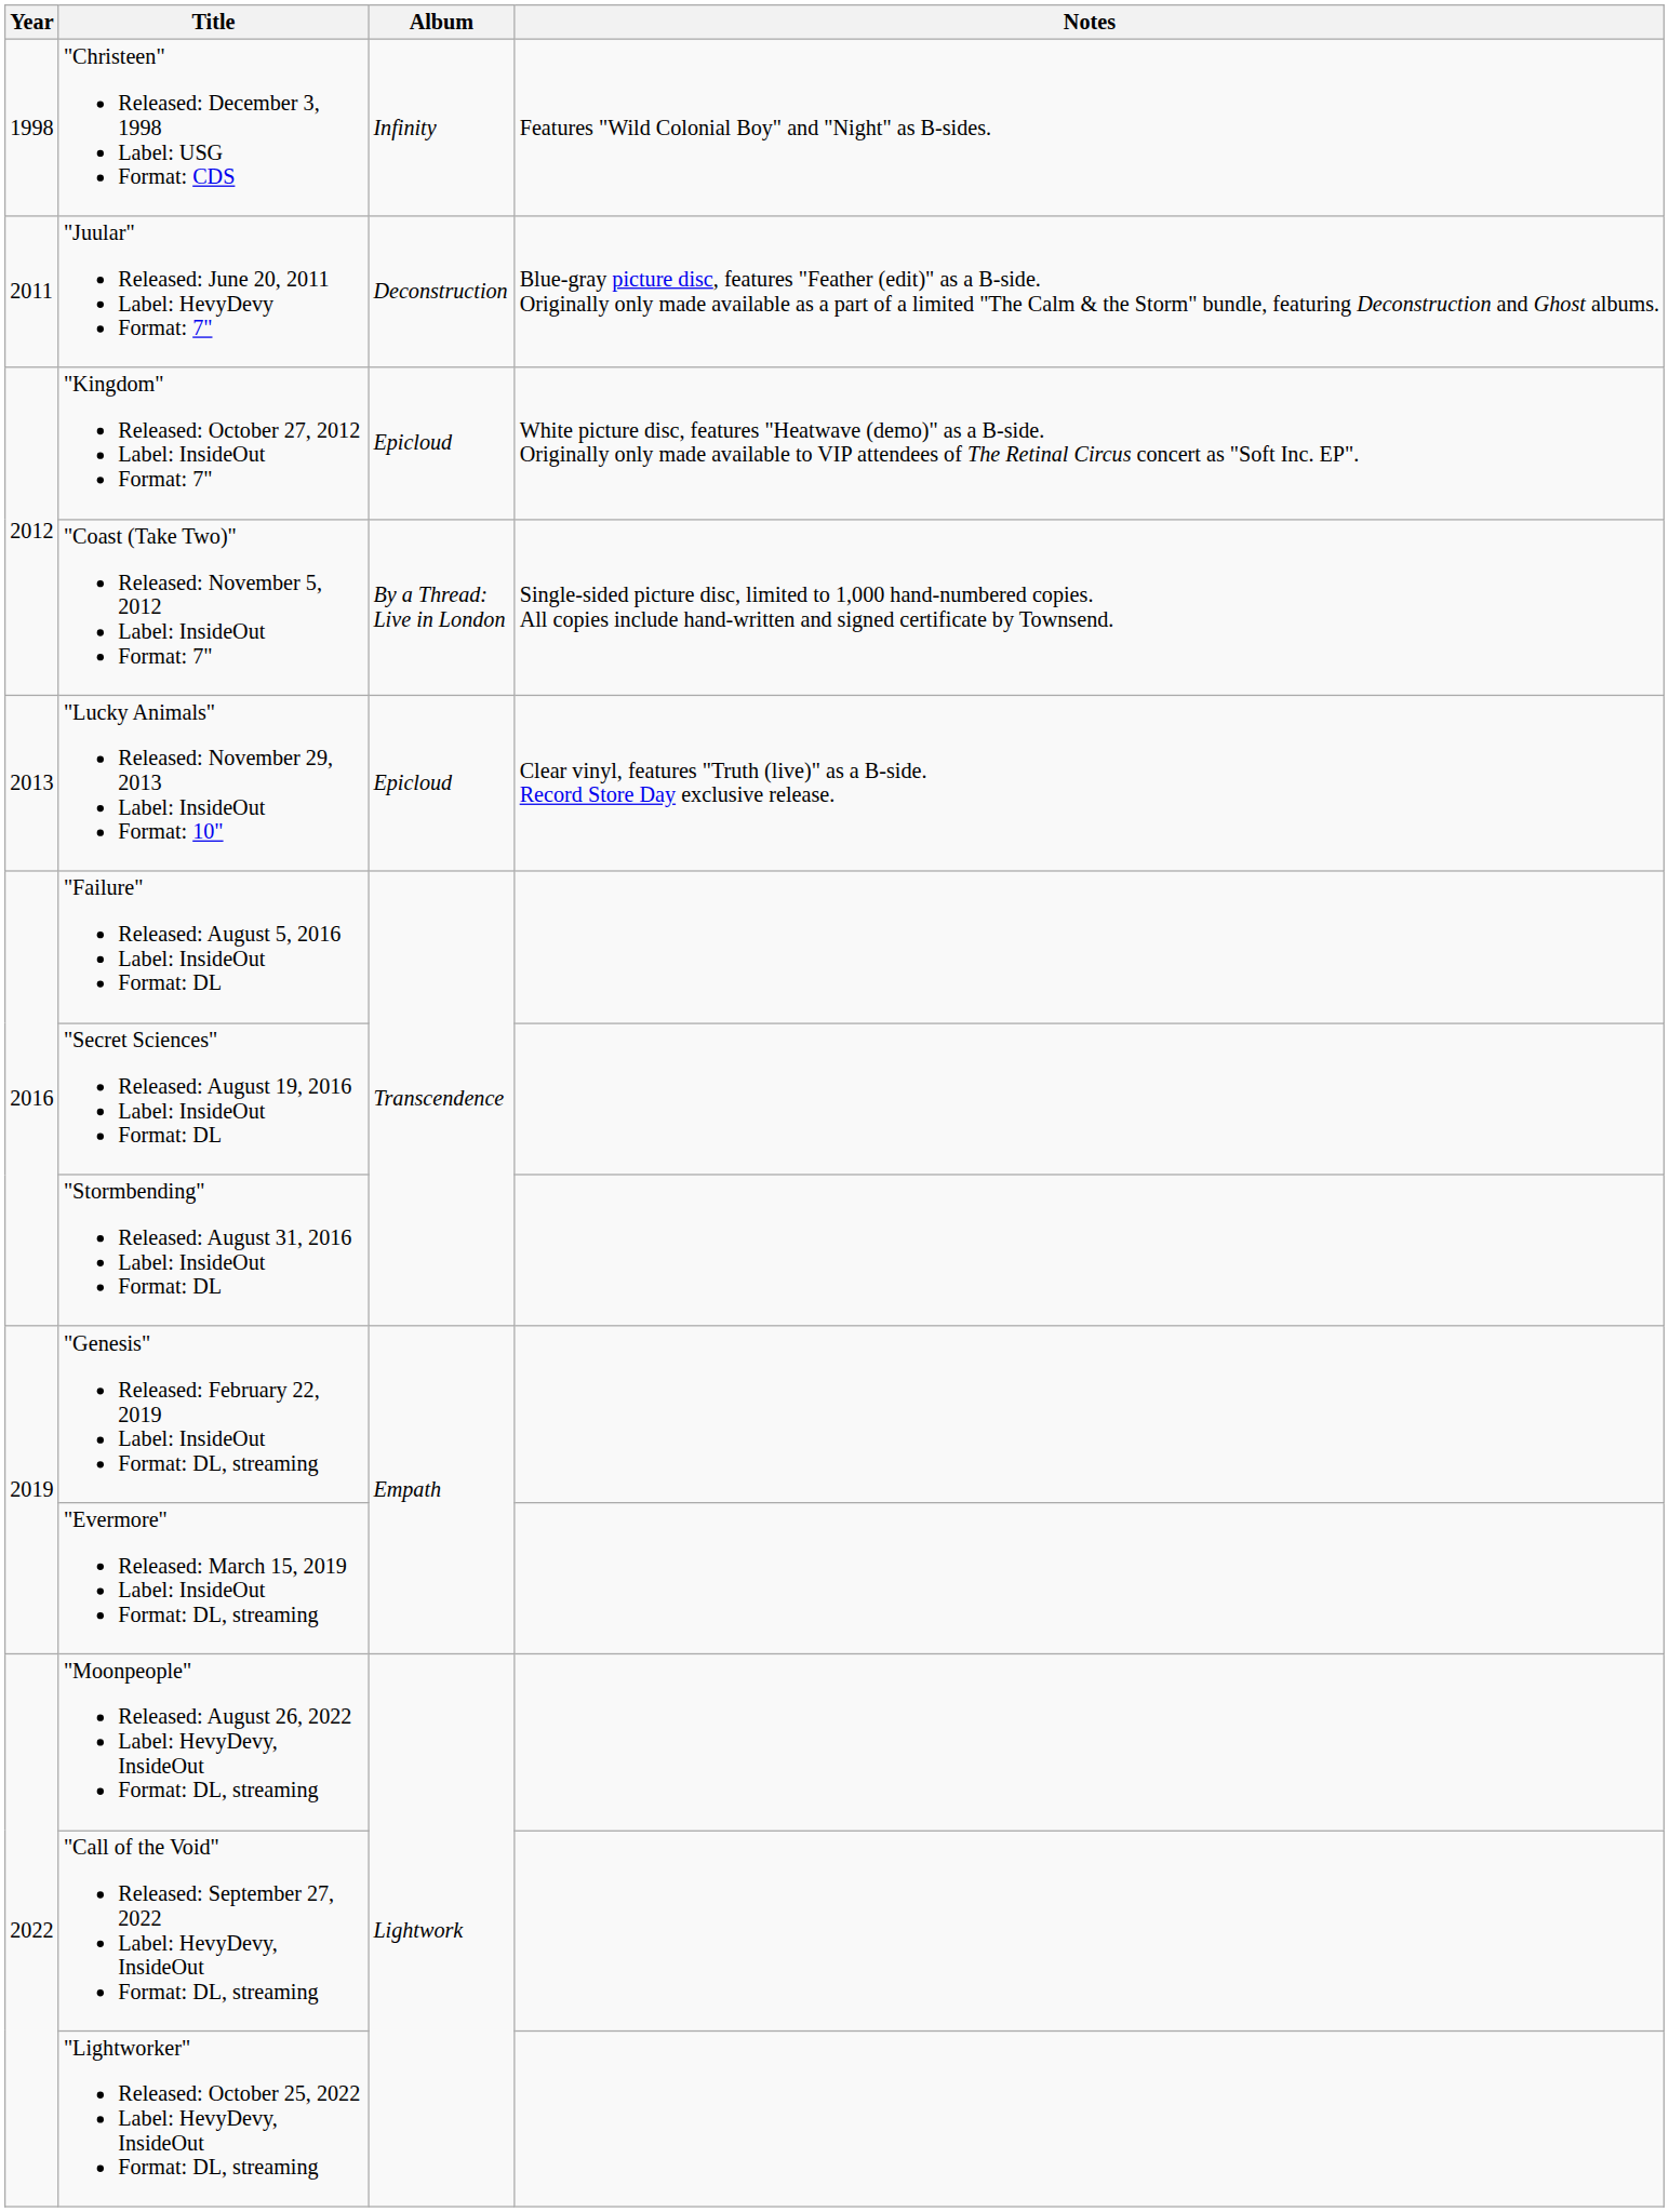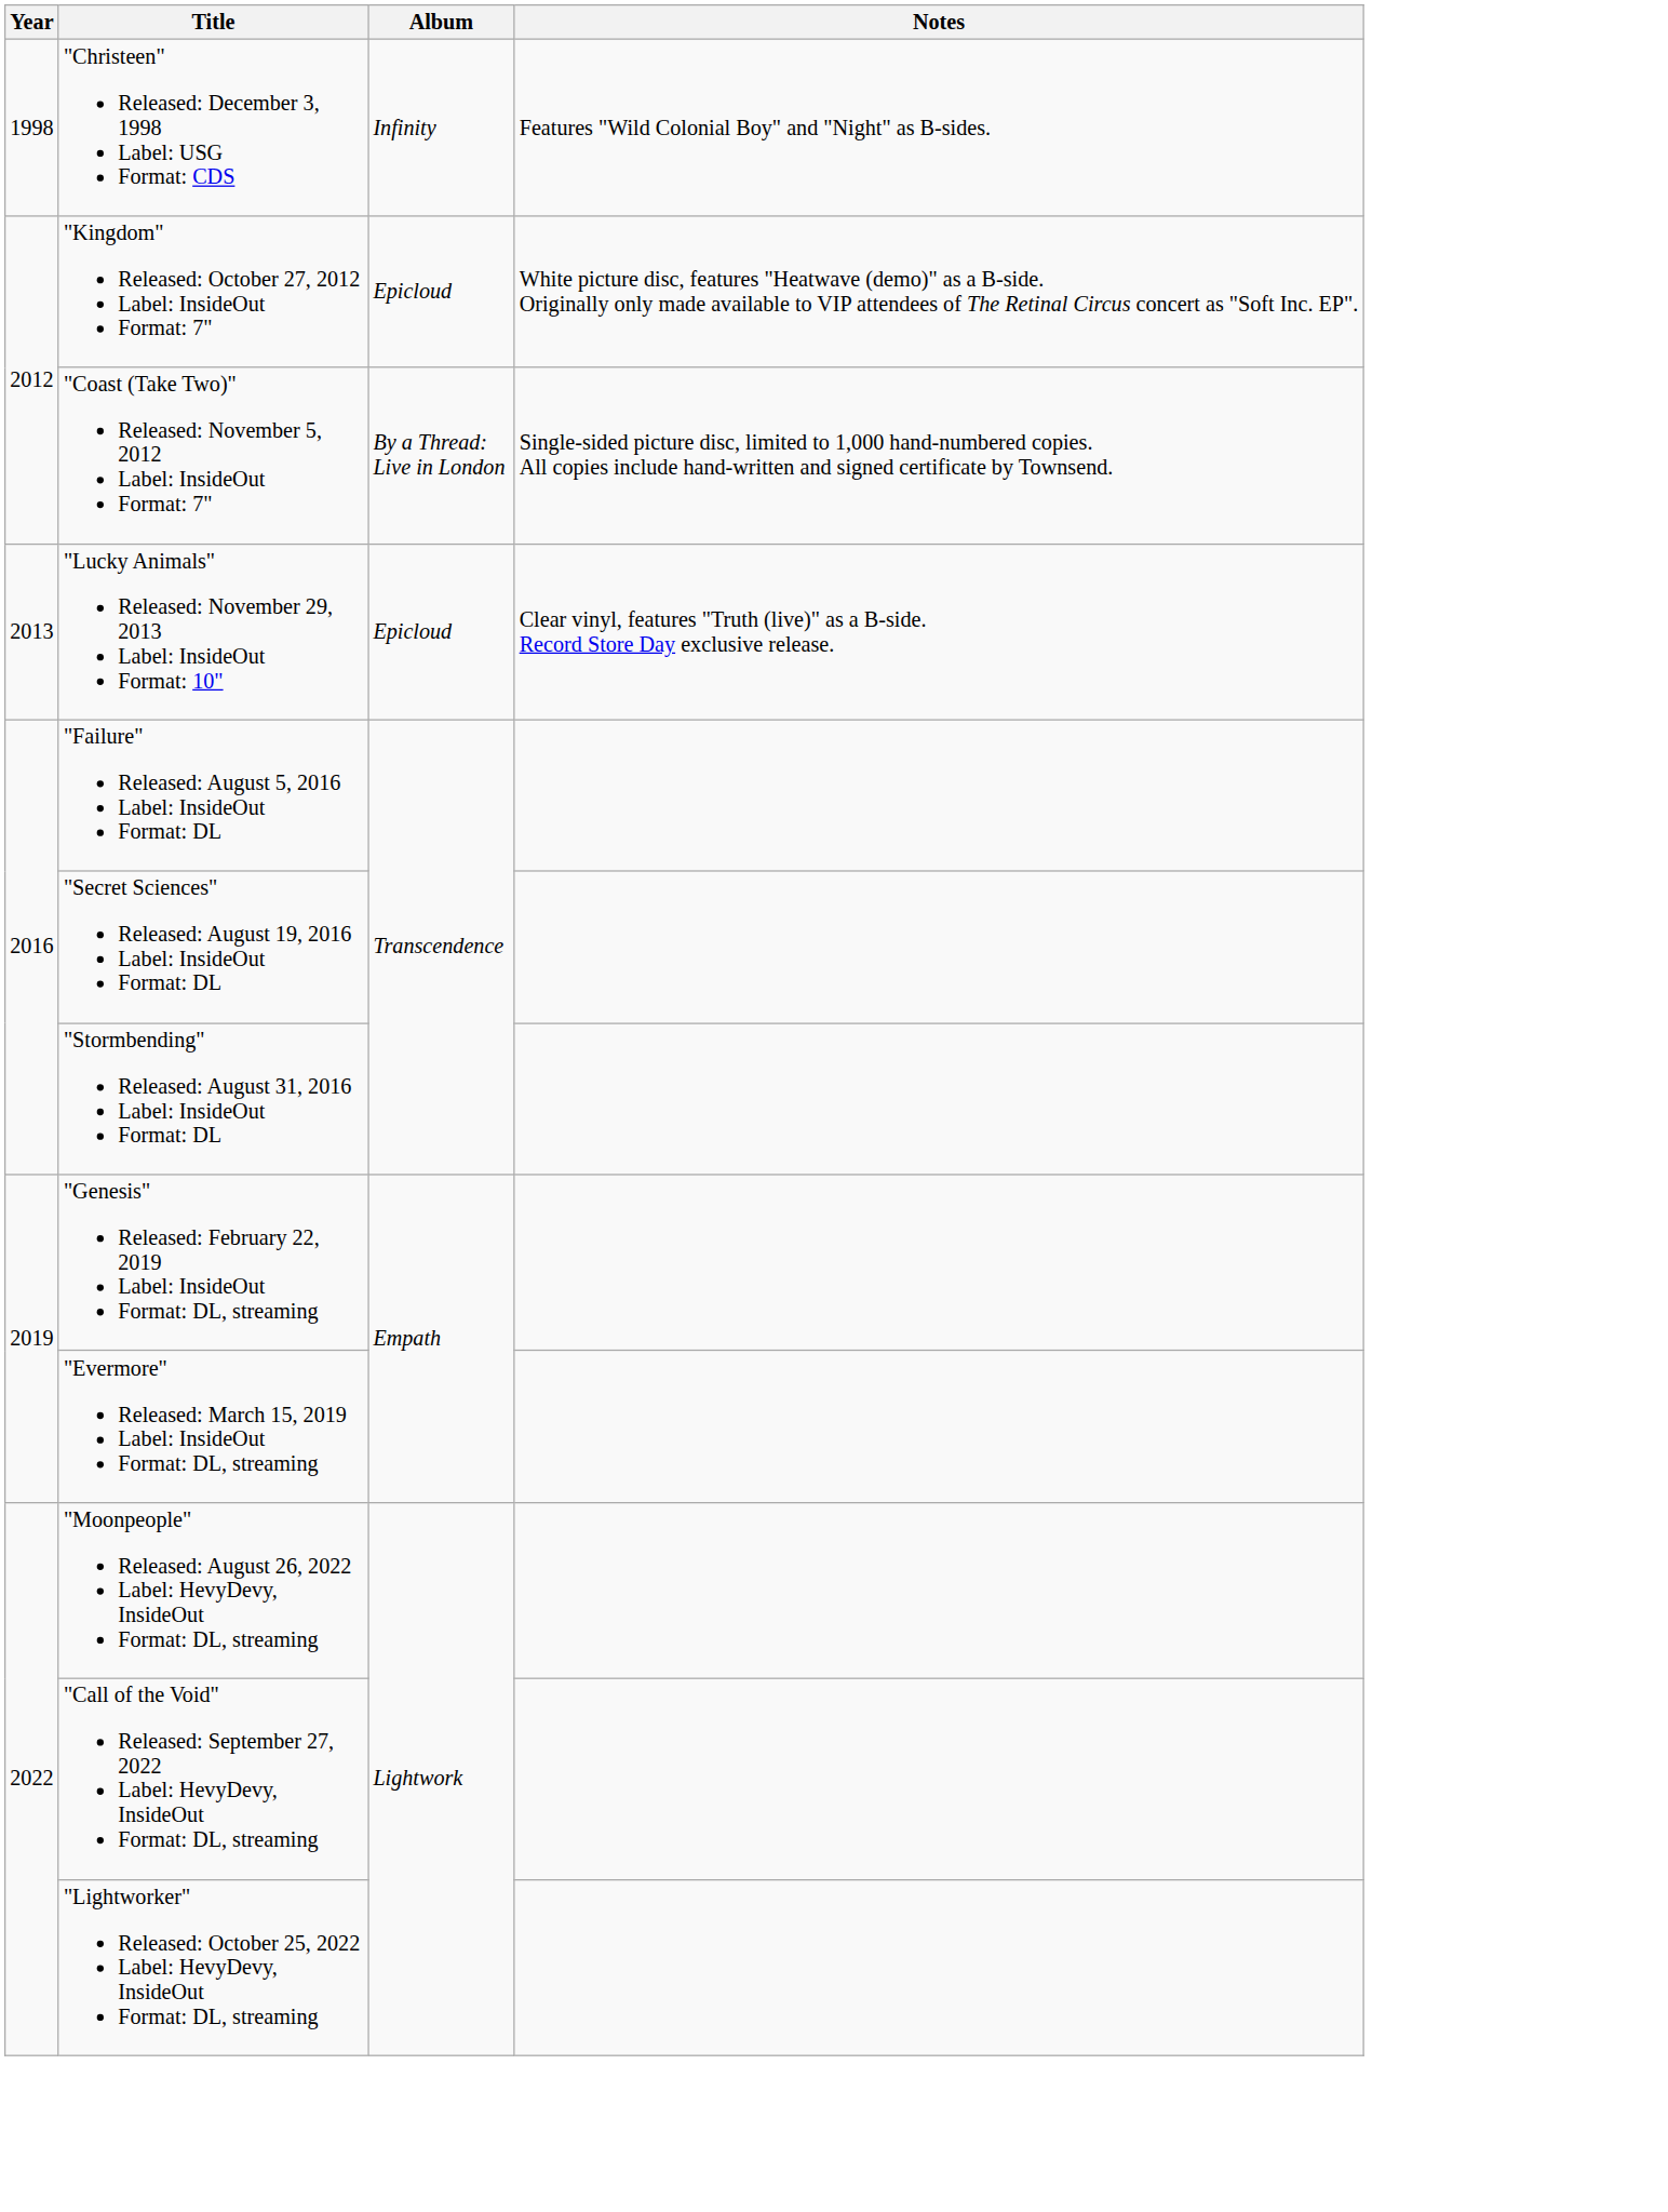- row: 2011 | "Juular" Released: June 20, 2011 Label: HevyDevy Format: 7" | Deconstruction | Blue-gray picture disc, features "Feather (edit)" as a B-side. Originally only made available as a part of a limited "The Calm & the Storm" bundle, featuring Deconstruction and Ghost albums.
